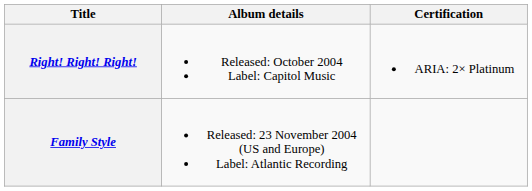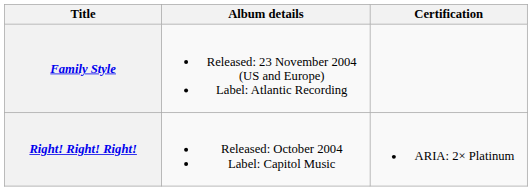rows swapped: Right! Right! Right! <-> Family Style
